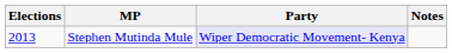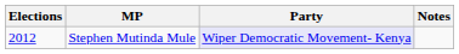Stephen Mutinda Mule | Elections: 2013 -> 2012
